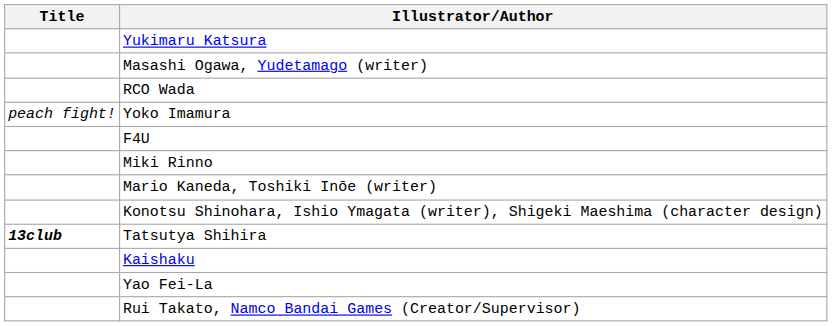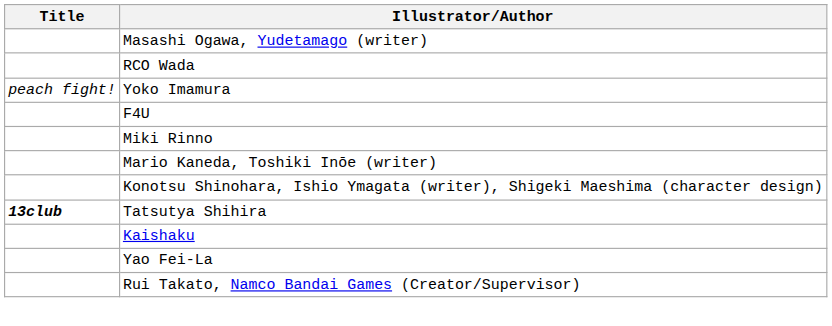- row: Yukimaru Katsura
